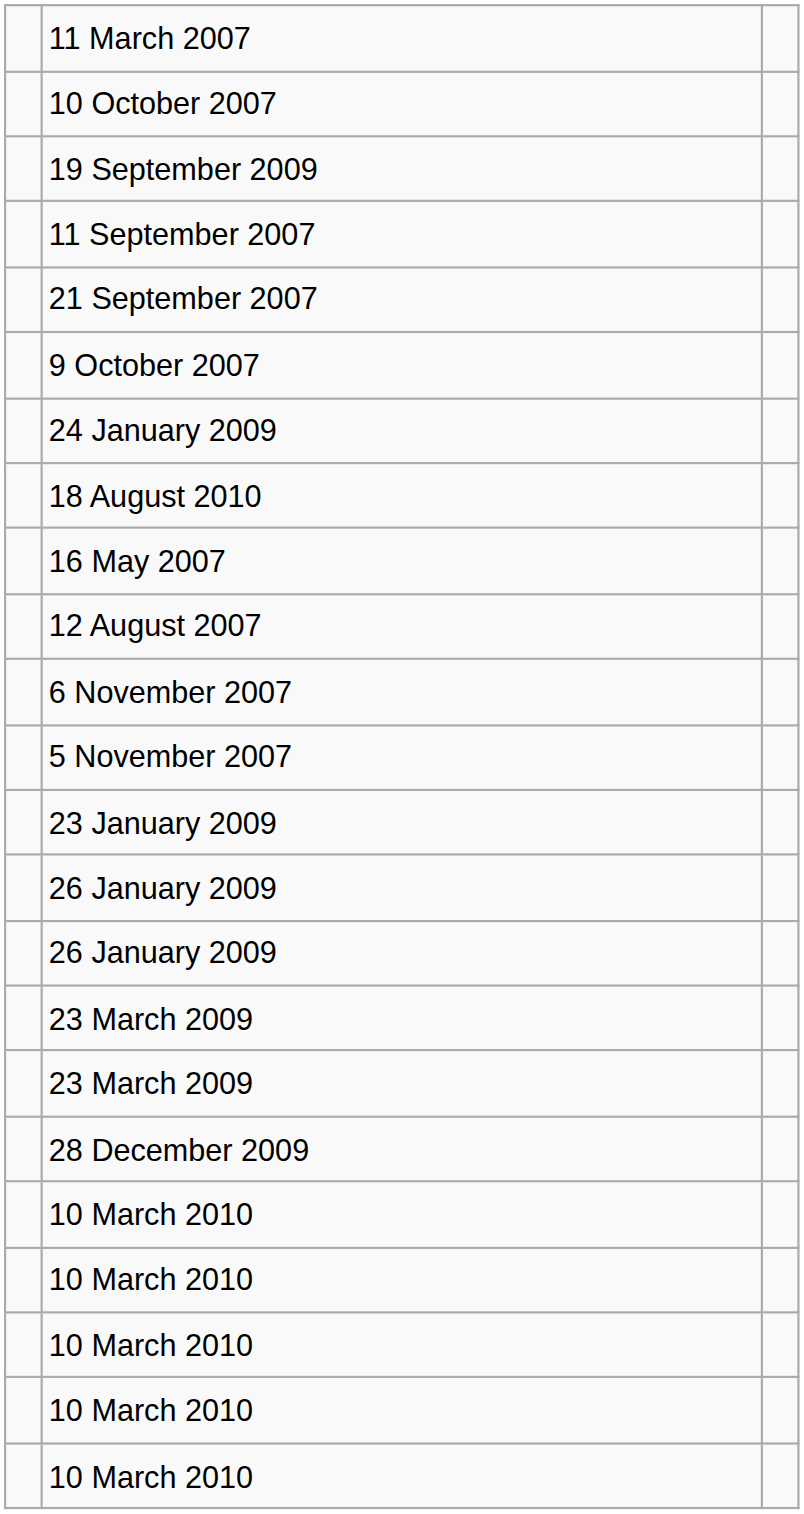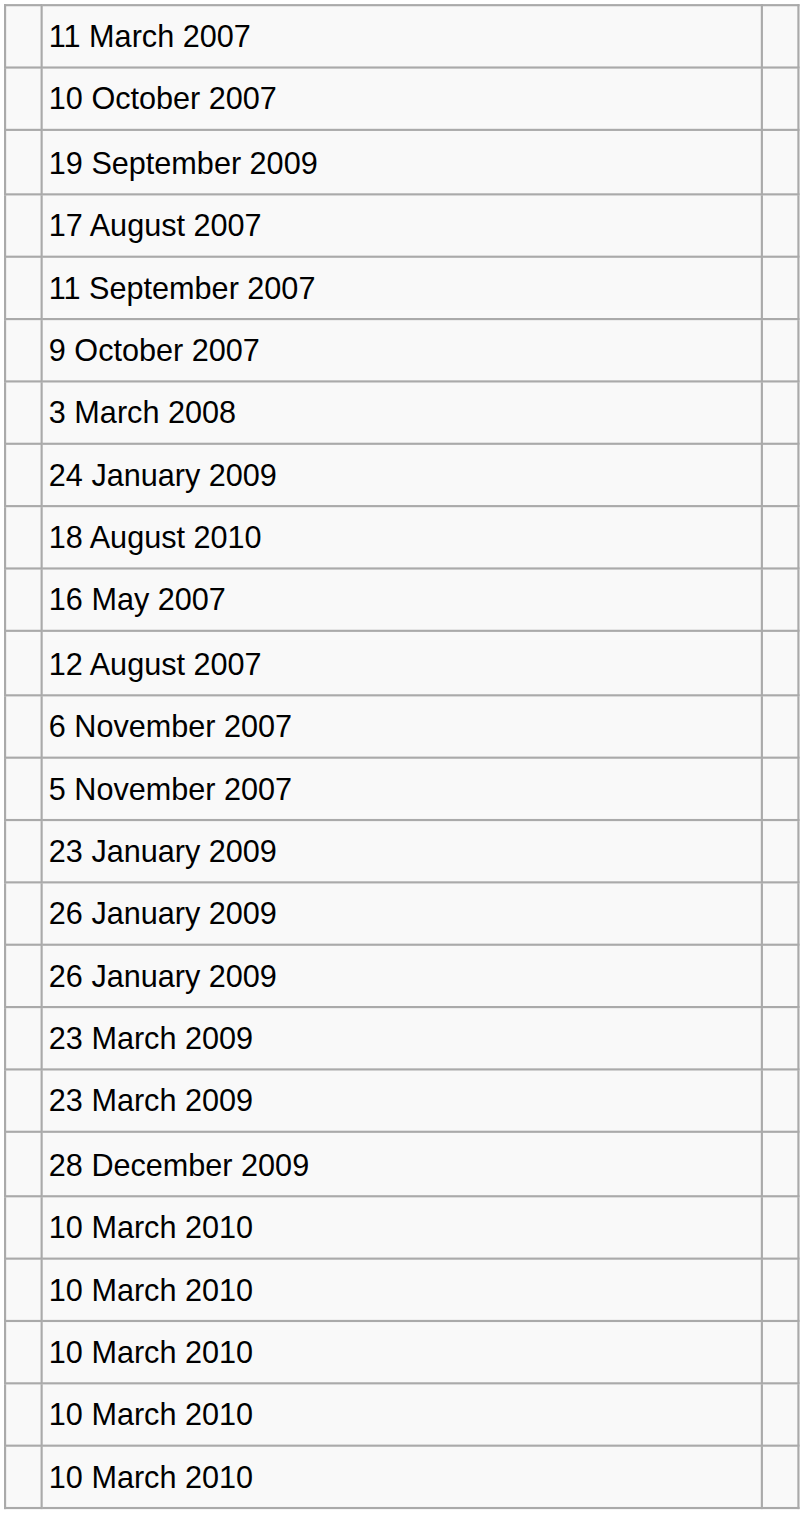+ row: 17 August 2007
- row: 21 September 2007
+ row: 3 March 2008
